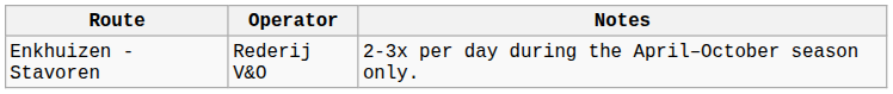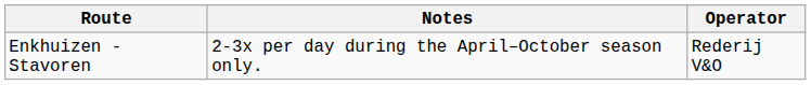columns swapped: Operator <-> Notes
